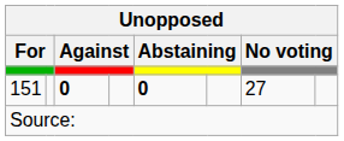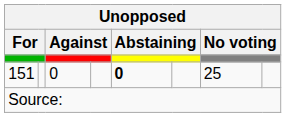151 | column 3: bold -> normal
151 | column 7: 27 -> 25
